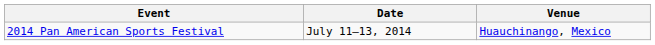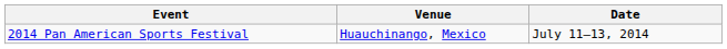columns swapped: Date <-> Venue
